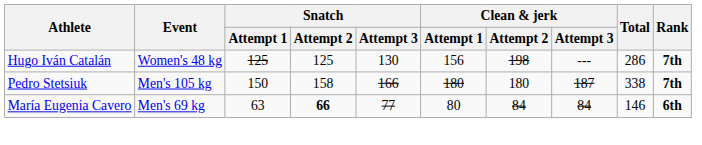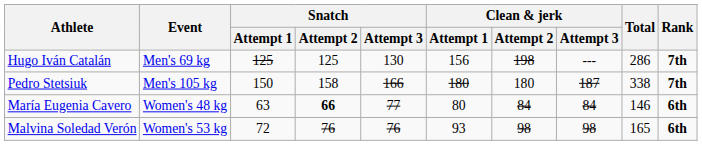Hugo Iván Catalán | Event: Women's 48 kg -> Men's 69 kg
María Eugenia Cavero | Event: Men's 69 kg -> Women's 48 kg
+ row: Malvina Soledad Verón | Women's 53 kg | 72 | 76 | 76 | 93 | 98 | 98 | 165 | 6th
